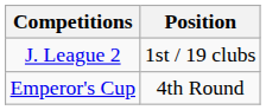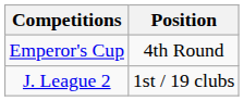rows swapped: J. League 2 <-> Emperor's Cup
